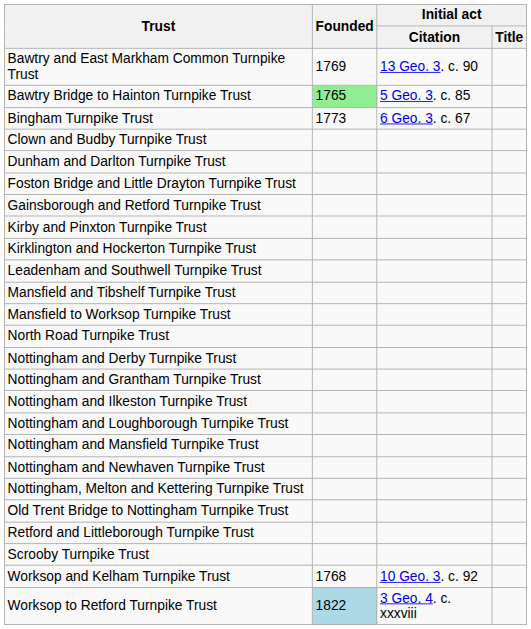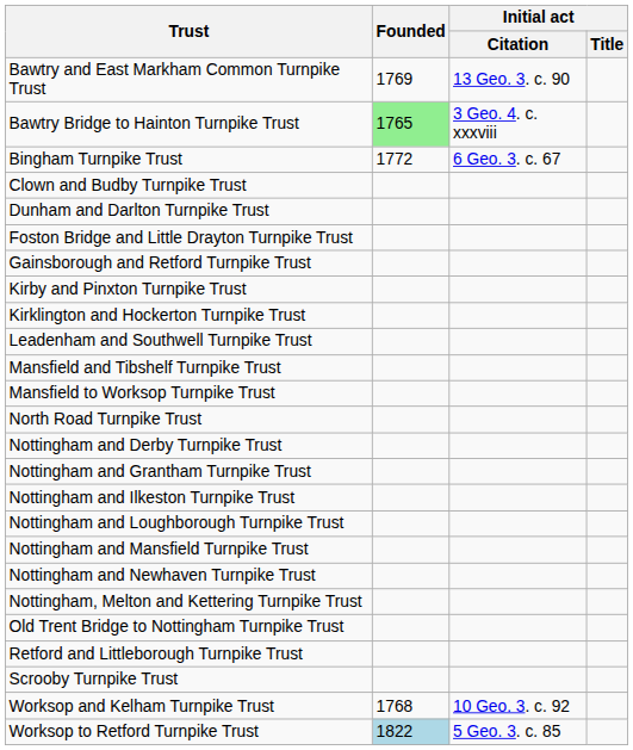Bawtry Bridge to Hainton Turnpike Trust | Initial act / Citation: 5 Geo. 3. c. 85 -> 3 Geo. 4. c. xxxviii
Bingham Turnpike Trust | Founded: 1773 -> 1772
Worksop to Retford Turnpike Trust | Initial act / Citation: 3 Geo. 4. c. xxxviii -> 5 Geo. 3. c. 85
